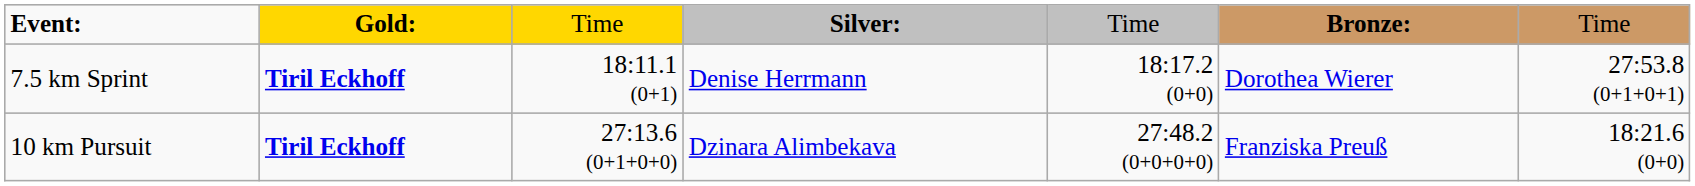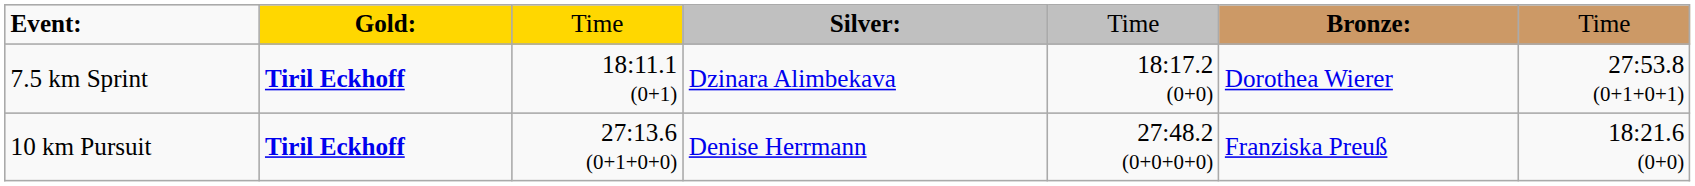7.5 km Sprint | column 4: Denise Herrmann -> Dzinara Alimbekava
10 km Pursuit | column 4: Dzinara Alimbekava -> Denise Herrmann
